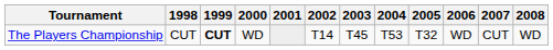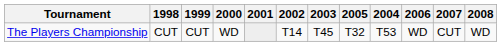columns swapped: 2004 <-> 2005
The Players Championship | 1999: bold -> normal
